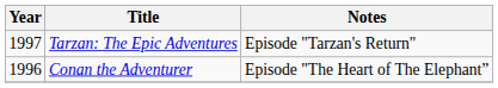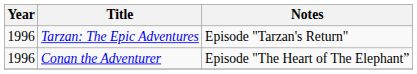Tarzan: The Epic Adventures | Year: 1997 -> 1996
